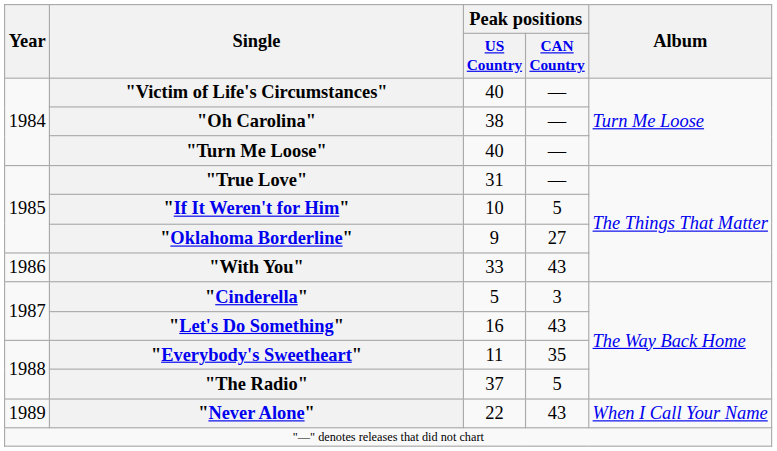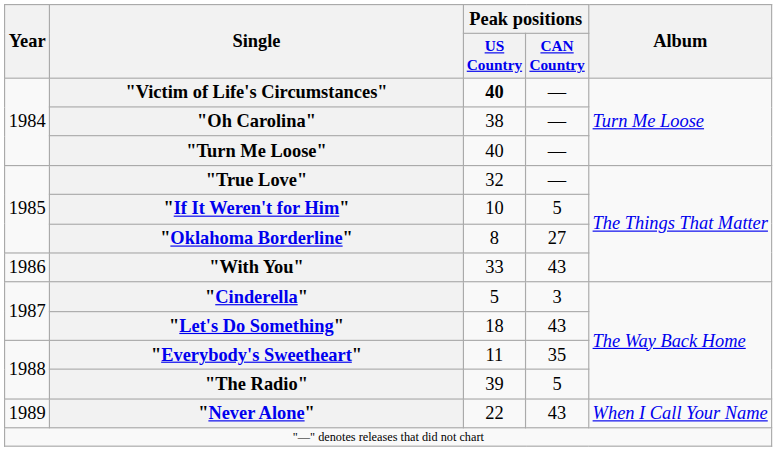"Victim of Life's Circumstances" | Peak positions / US Country: normal -> bold
"True Love" | Peak positions / US Country: 31 -> 32
"Oklahoma Borderline" | Peak positions / US Country: 9 -> 8
"Let's Do Something" | Peak positions / US Country: 16 -> 18
"The Radio" | Peak positions / US Country: 37 -> 39
